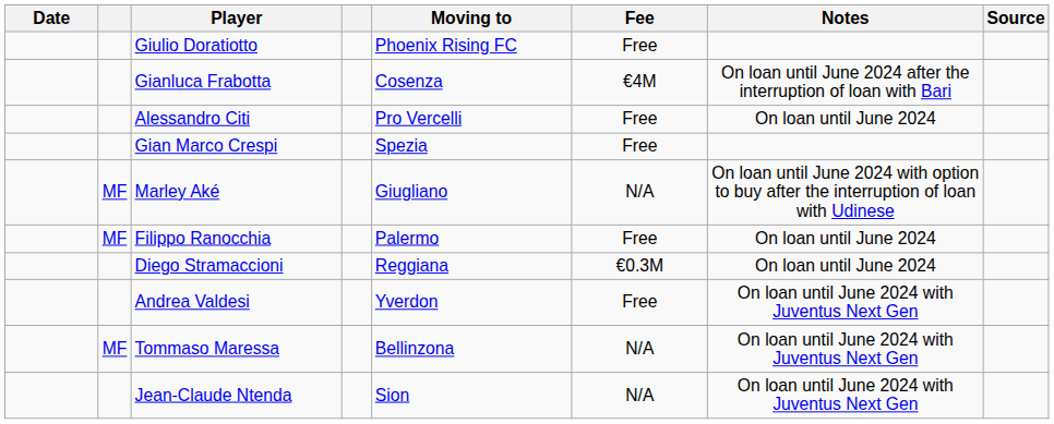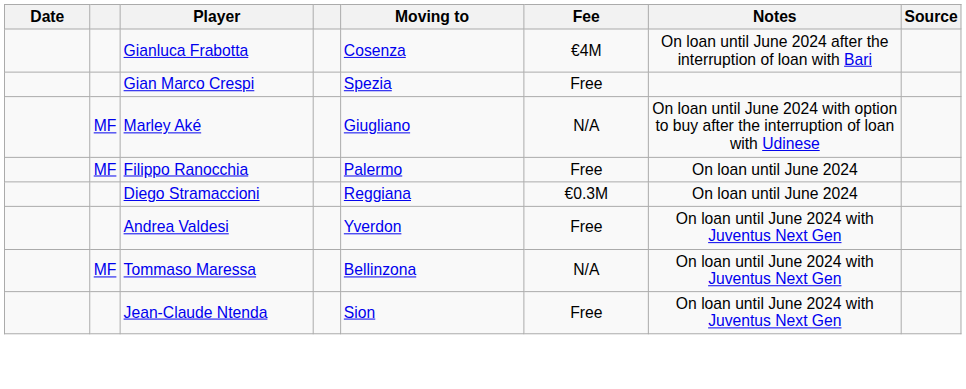- row: Giulio Doratiotto | Phoenix Rising FC | Free
- row: Alessandro Citi | Pro Vercelli | Free | On loan until June 2024
Jean-Claude Ntenda | Fee: N/A -> Free
